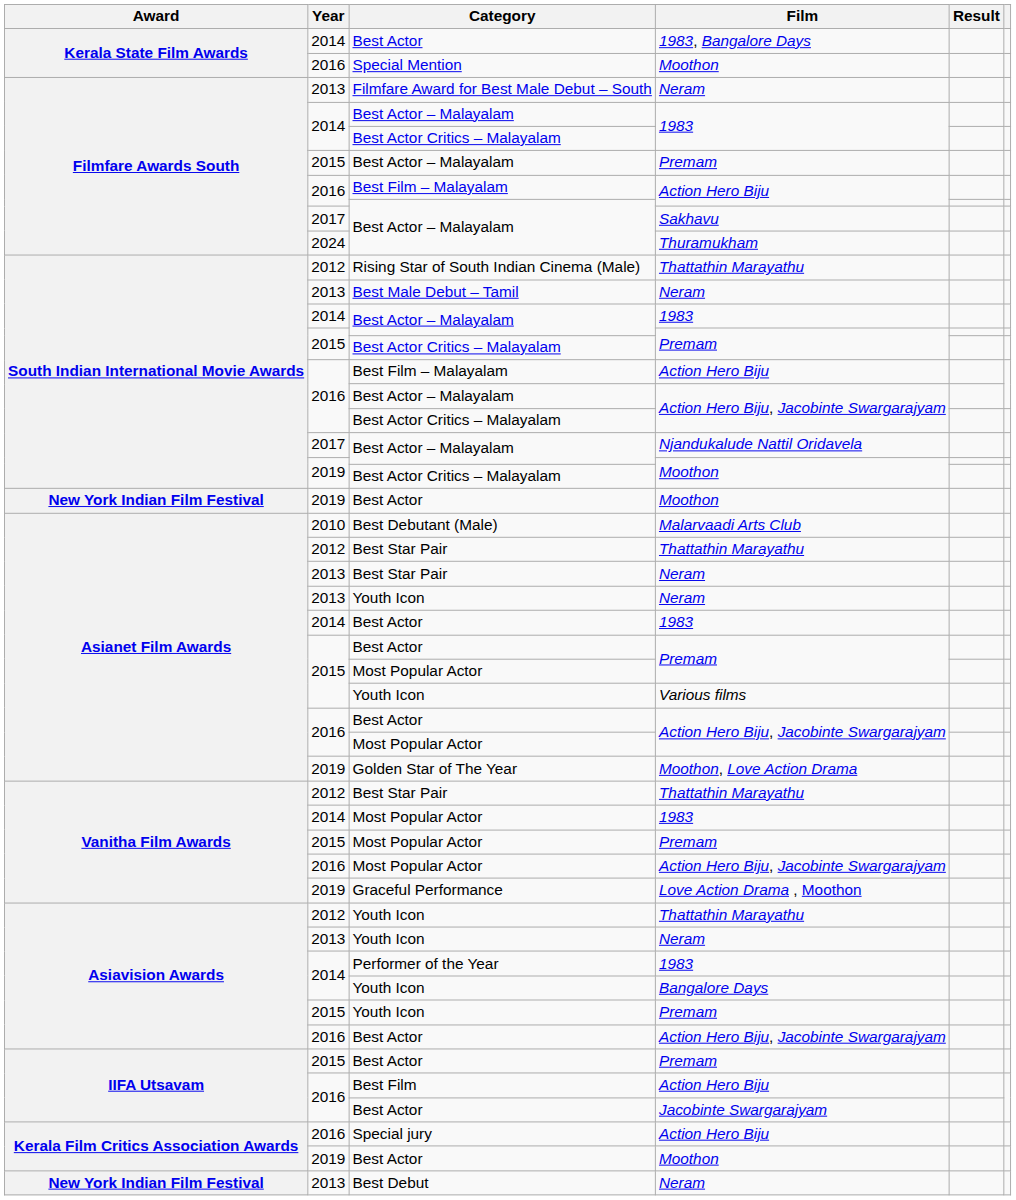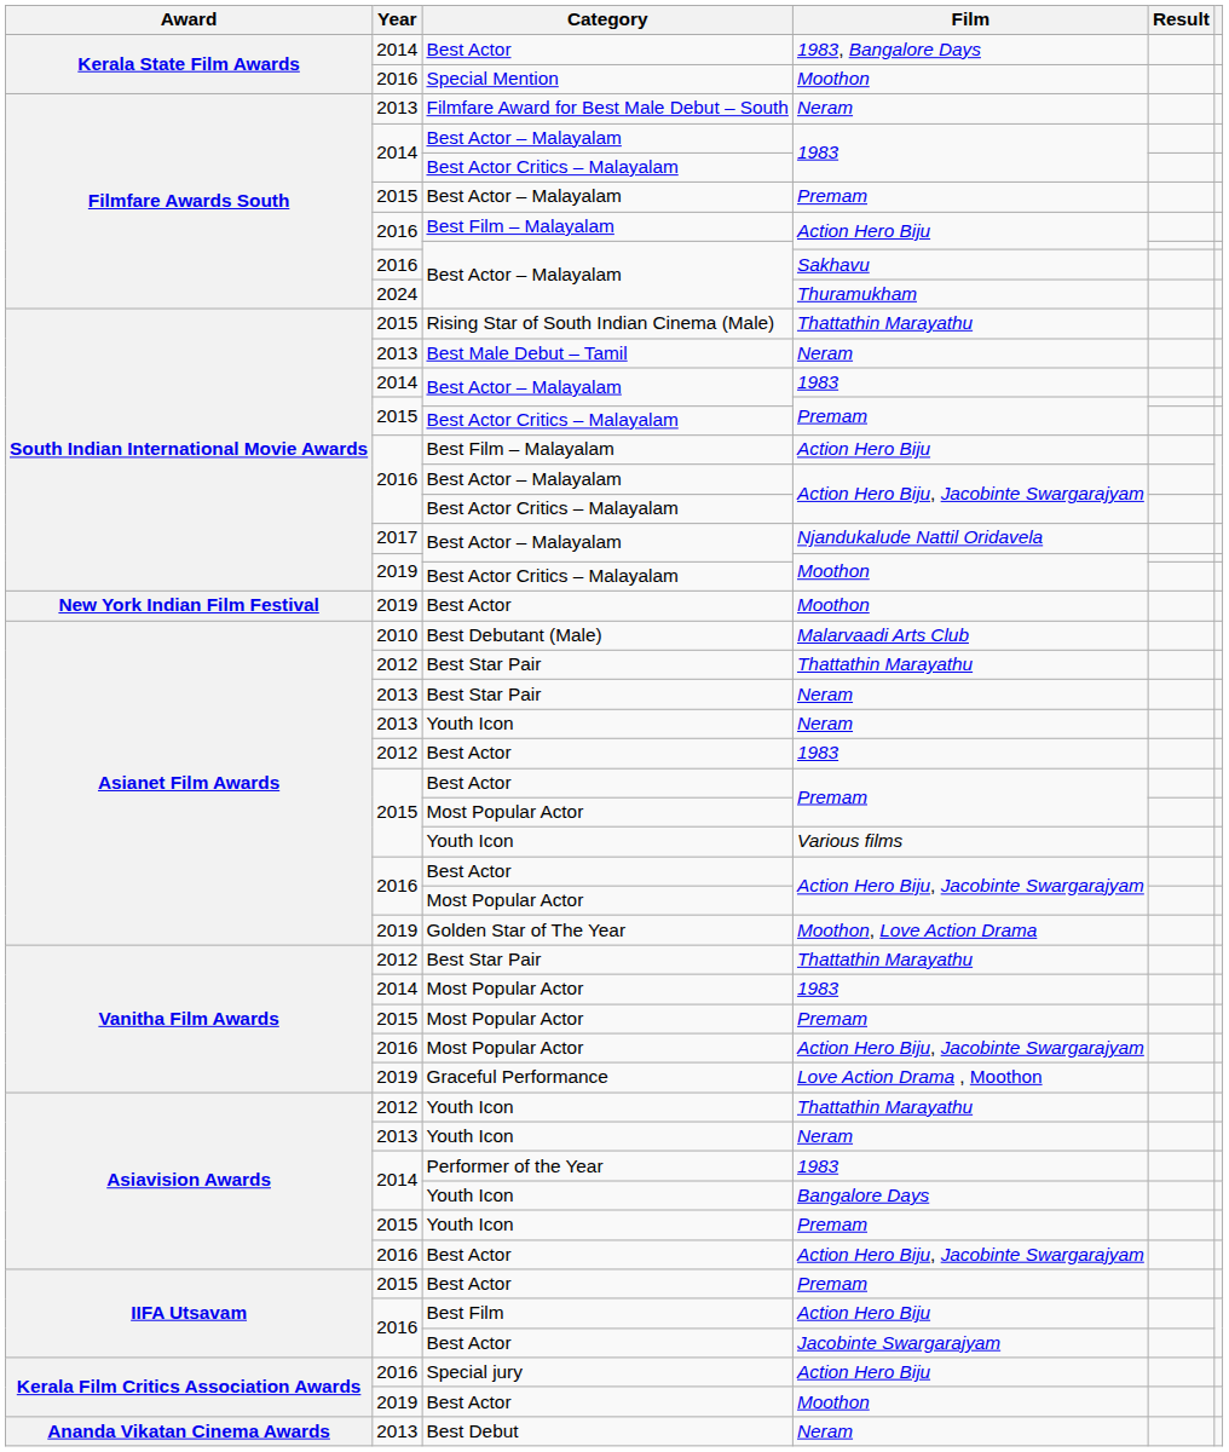Best Actor – Malayalam / Sakhavu | Year: 2017 -> 2016
Rising Star of South Indian Cinema (Male) | Year: 2012 -> 2015
Best Actor / 1983 | Year: 2014 -> 2012
Best Debut | Award: New York Indian Film Festival -> Ananda Vikatan Cinema Awards
